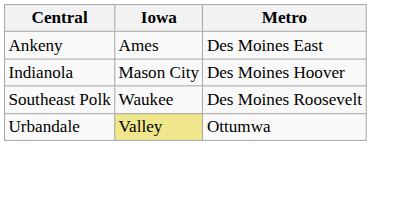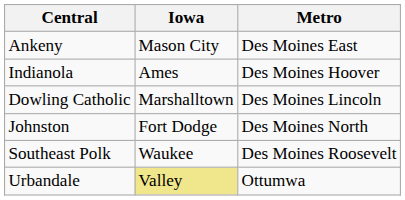Ankeny | Iowa: Ames -> Mason City
Indianola | Iowa: Mason City -> Ames
+ row: Dowling Catholic | Marshalltown | Des Moines Lincoln
+ row: Johnston | Fort Dodge | Des Moines North
